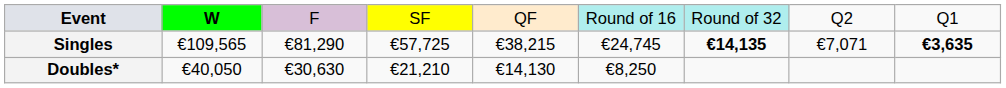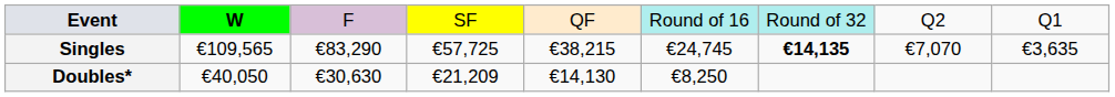Singles | column 3: €81,290 -> €83,290
Singles | column 8: €7,071 -> €7,070
Singles | column 9: bold -> normal
Doubles* | column 4: €21,210 -> €21,209
